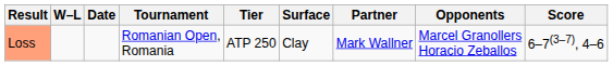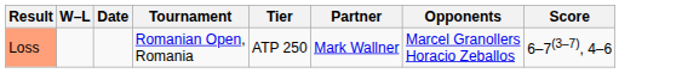- column: Surface | Clay
